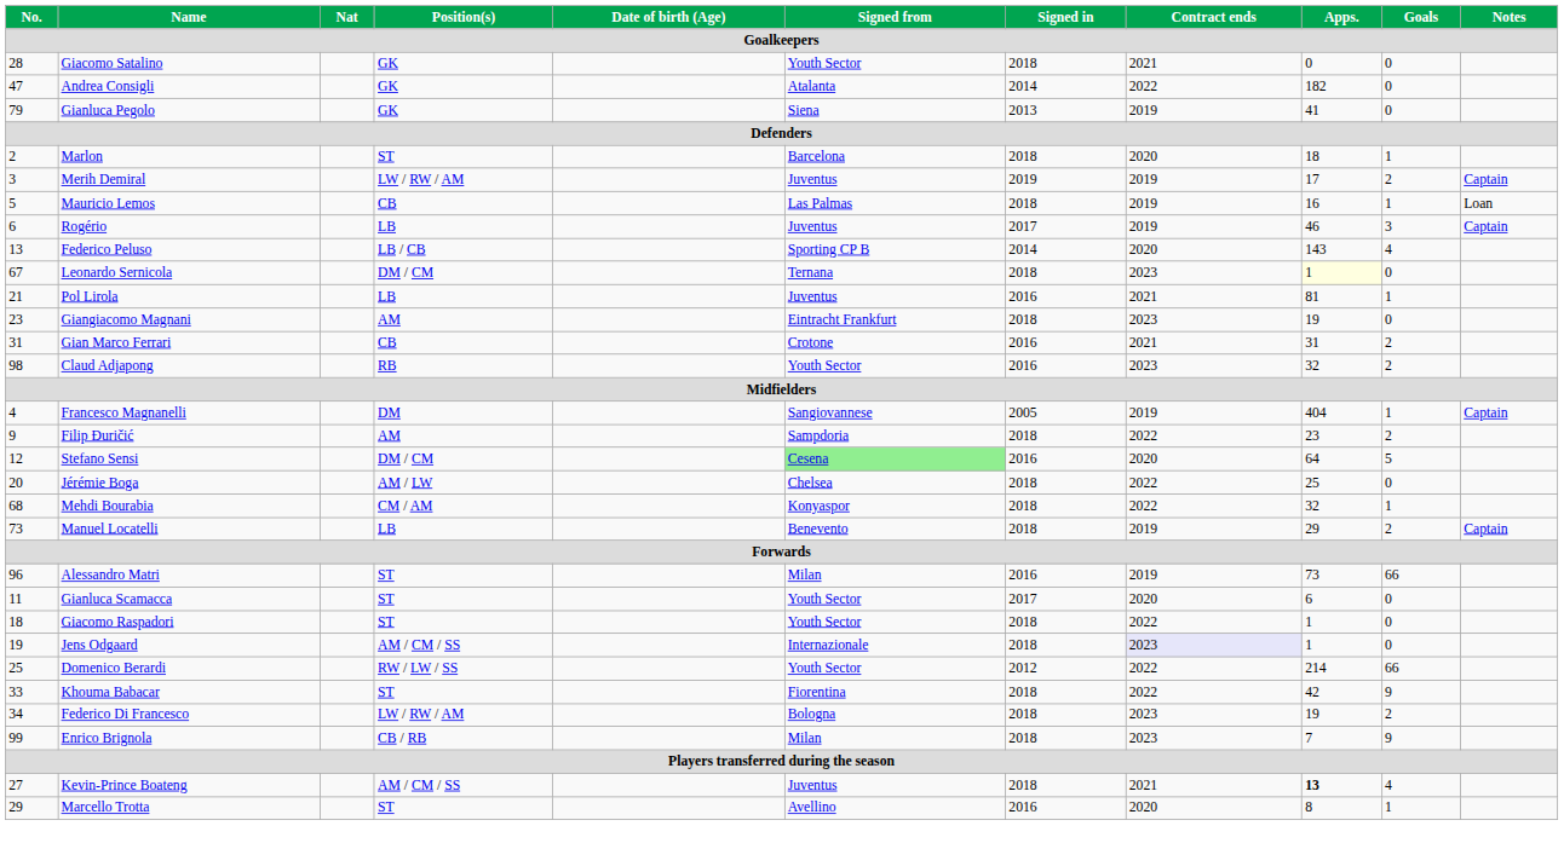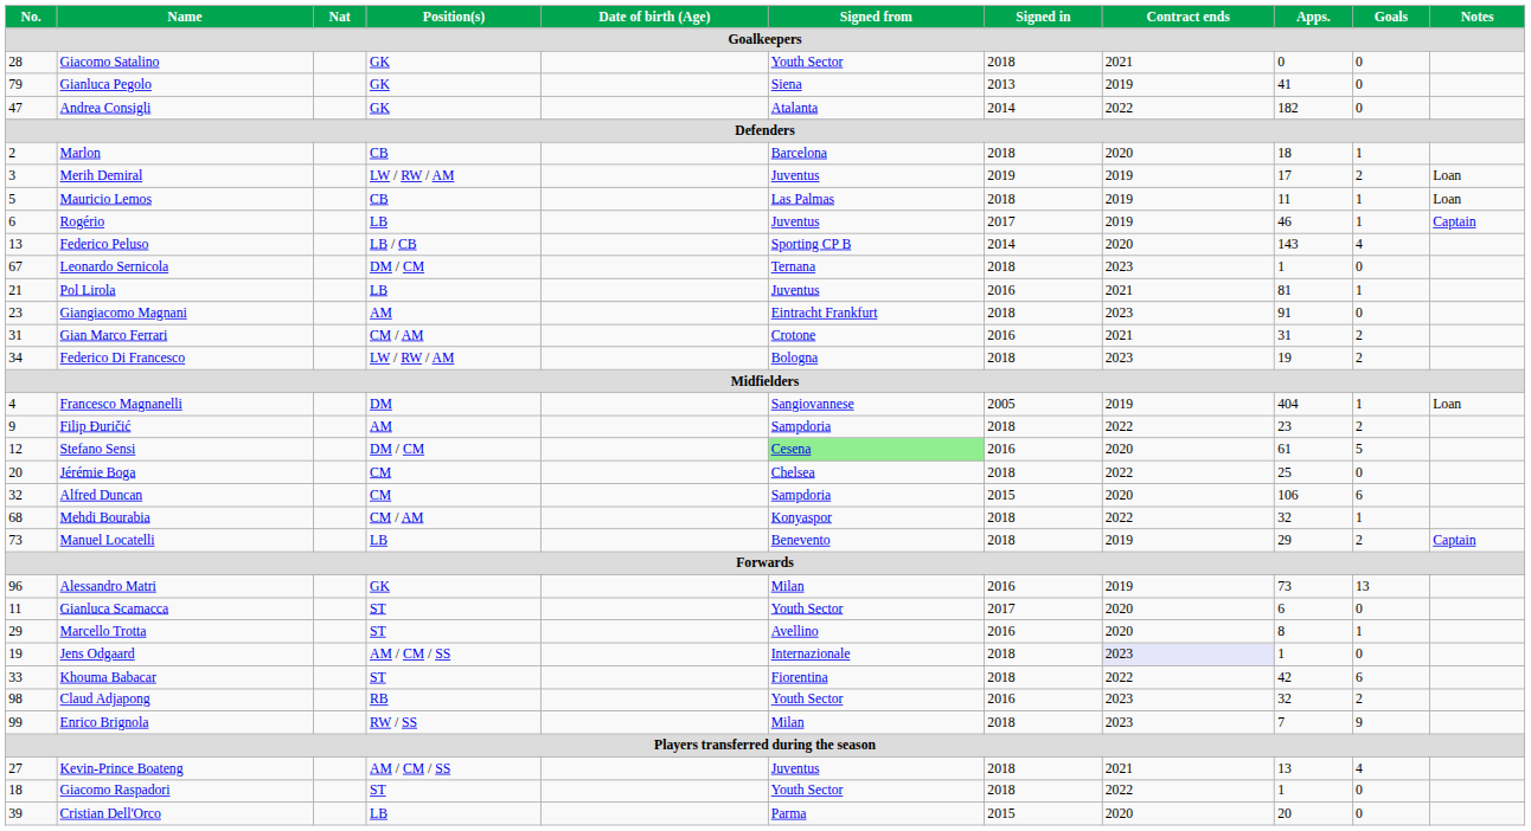rows swapped: Andrea Consigli <-> Gianluca Pegolo
Marlon | Position(s): ST -> CB
Merih Demiral | Notes: Captain -> Loan
Mauricio Lemos | Apps.: 16 -> 11
Rogério | Goals: 3 -> 1
Leonardo Sernicola | Apps.: lightyellow background -> no background
Giangiacomo Magnani | Apps.: 19 -> 91
Gian Marco Ferrari | Position(s): CB -> CM / AM
rows swapped: Claud Adjapong <-> Federico Di Francesco
Francesco Magnanelli | Notes: Captain -> Loan
Stefano Sensi | Apps.: 64 -> 61
Jérémie Boga | Position(s): AM / LW -> CM
+ row: 32 | Alfred Duncan | CM | Sampdoria | 2015 | 2020 | 106 | 6
Alessandro Matri | Position(s): ST -> GK
Alessandro Matri | Goals: 66 -> 13
rows swapped: Giacomo Raspadori <-> Marcello Trotta
- row: 25 | Domenico Berardi | RW / LW / SS | Youth Sector | 2012 | 2022 | 214 | 66
Khouma Babacar | Goals: 9 -> 6
Enrico Brignola | Position(s): CB / RB -> RW / SS
Kevin-Prince Boateng | Apps.: bold -> normal
+ row: 39 | Cristian Dell'Orco | LB | Parma | 2015 | 2020 | 20 | 0
